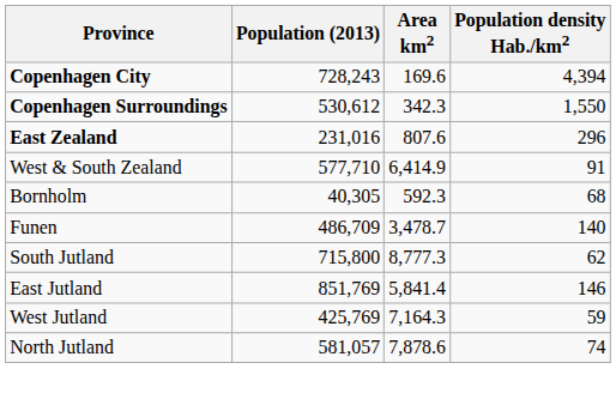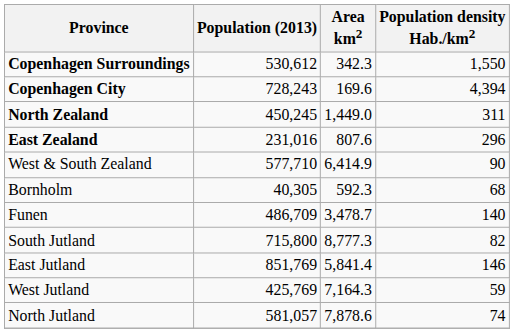rows swapped: Copenhagen City <-> Copenhagen Surroundings
+ row: North Zealand | 450,245 | 1,449.0 | 311
West & South Zealand | Population density Hab./km2: 91 -> 90
South Jutland | Population density Hab./km2: 62 -> 82
